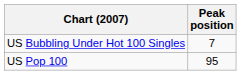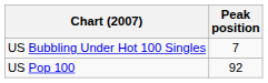US Pop 100 | Peak position: 95 -> 92
